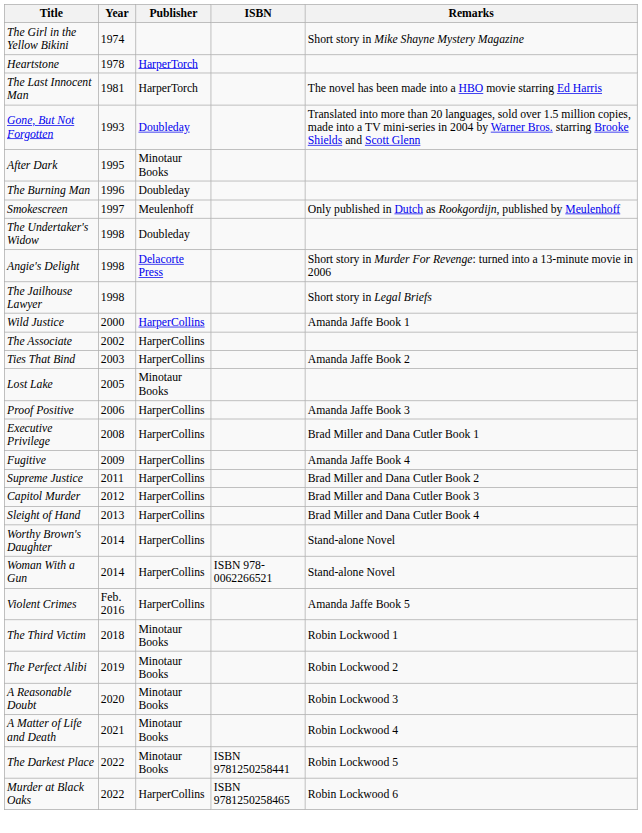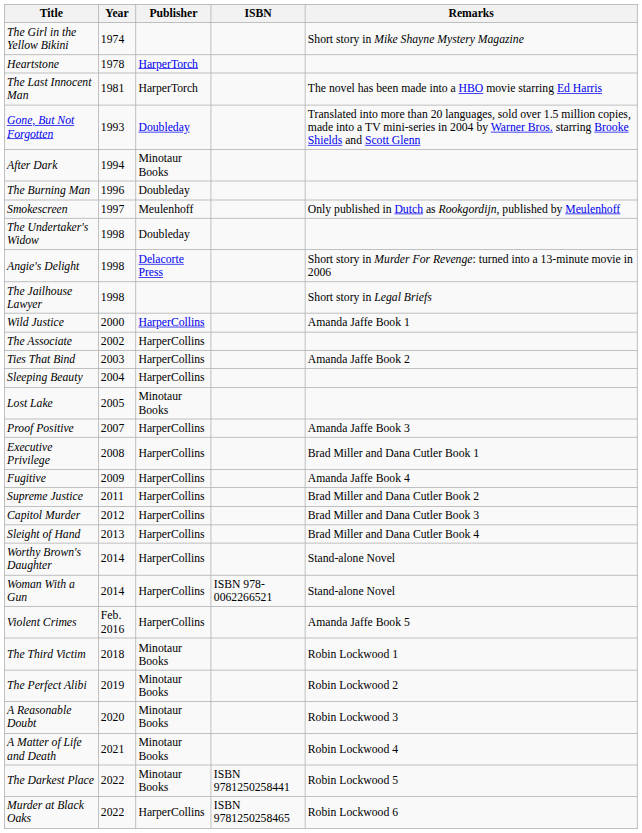After Dark | Year: 1995 -> 1994
+ row: Sleeping Beauty | 2004 | HarperCollins
Proof Positive | Year: 2006 -> 2007
